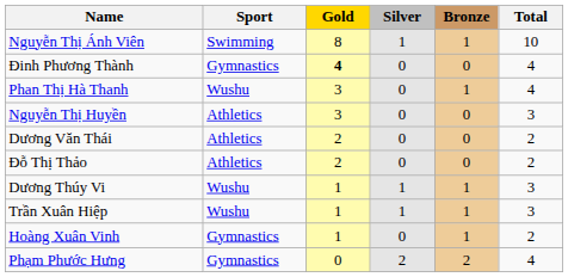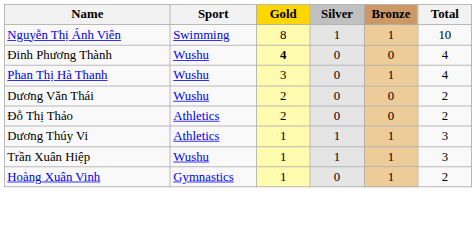Đinh Phương Thành | Sport: Gymnastics -> Wushu
- row: Nguyễn Thị Huyền | Athletics | 3 | 0 | 0 | 3
Dương Văn Thái | Sport: Athletics -> Wushu
Dương Thúy Vi | Sport: Wushu -> Athletics
- row: Phạm Phước Hưng | Gymnastics | 0 | 2 | 2 | 4
